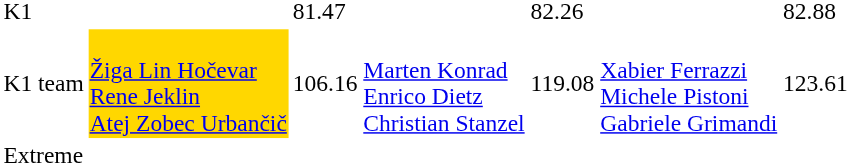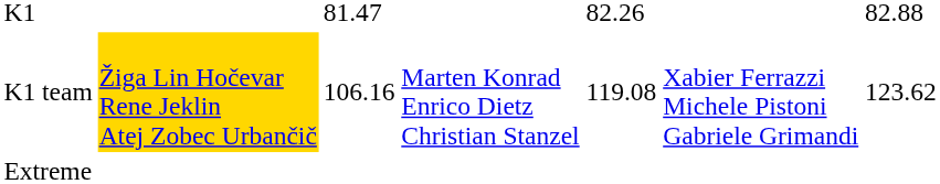K1 team | column 7: 123.61 -> 123.62
